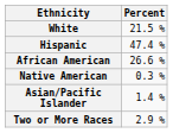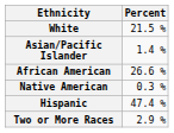rows swapped: Hispanic <-> Asian/Pacific Islander
